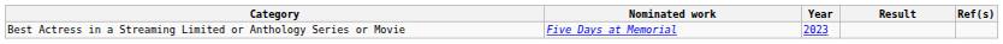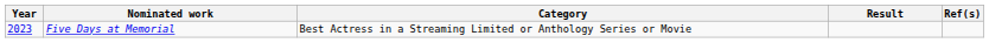columns swapped: Year <-> Category
